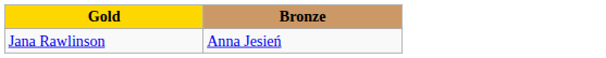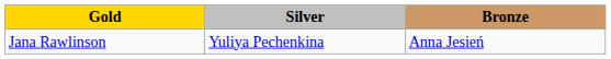+ column: Silver | Yuliya Pechenkina
